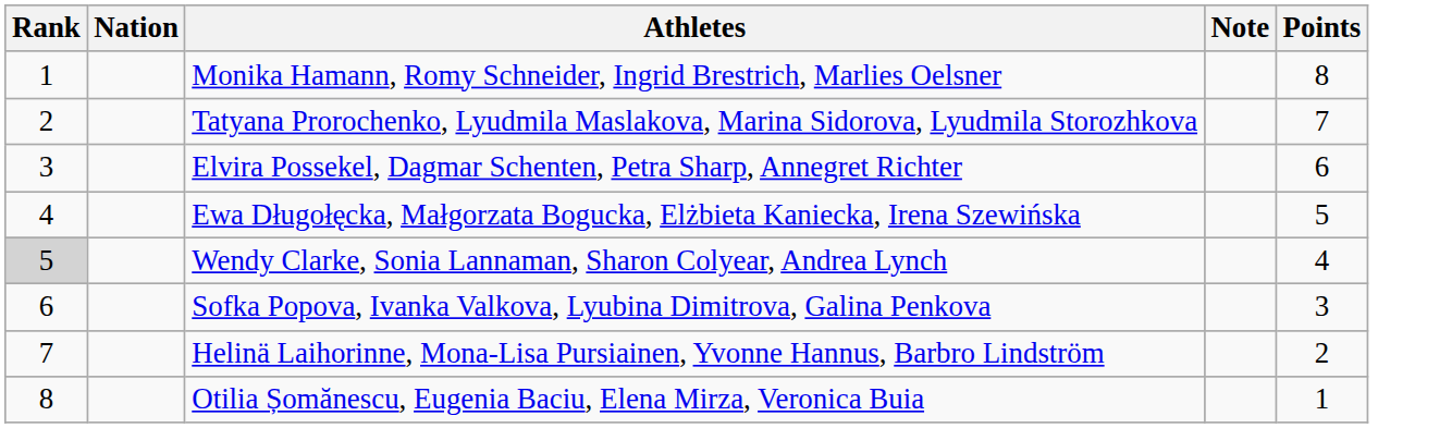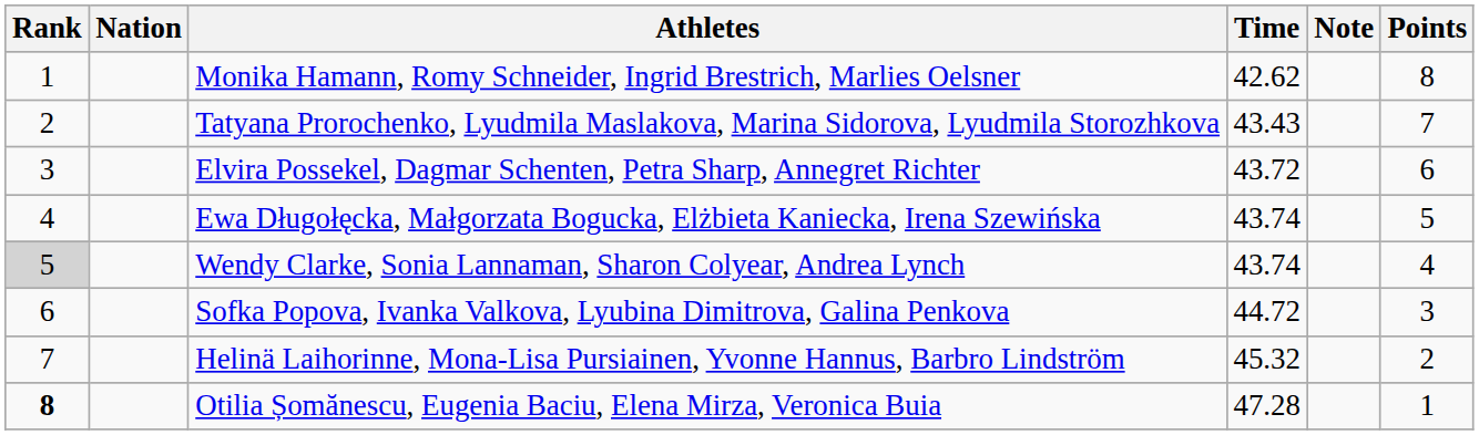+ column: Time | 42.62 | 43.43 | 43.72 | 43.74 | 43.74 | 44.72 | 45.32 | 47.28
Otilia Șomănescu, Eugenia Baciu, Elena Mirza, Veronica Buia | Rank: normal -> bold
